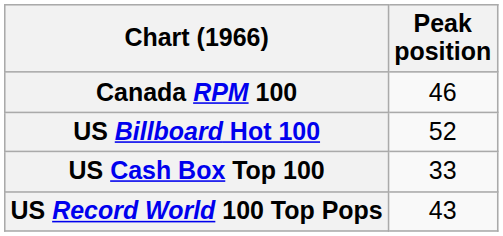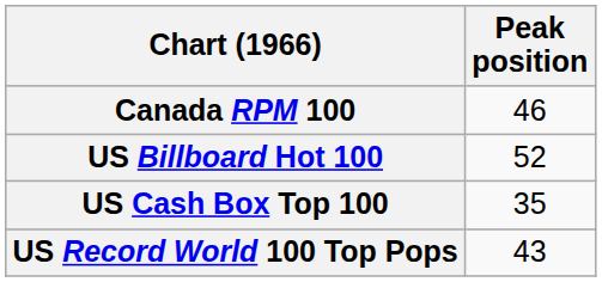US Cash Box Top 100 | Peak position: 33 -> 35
